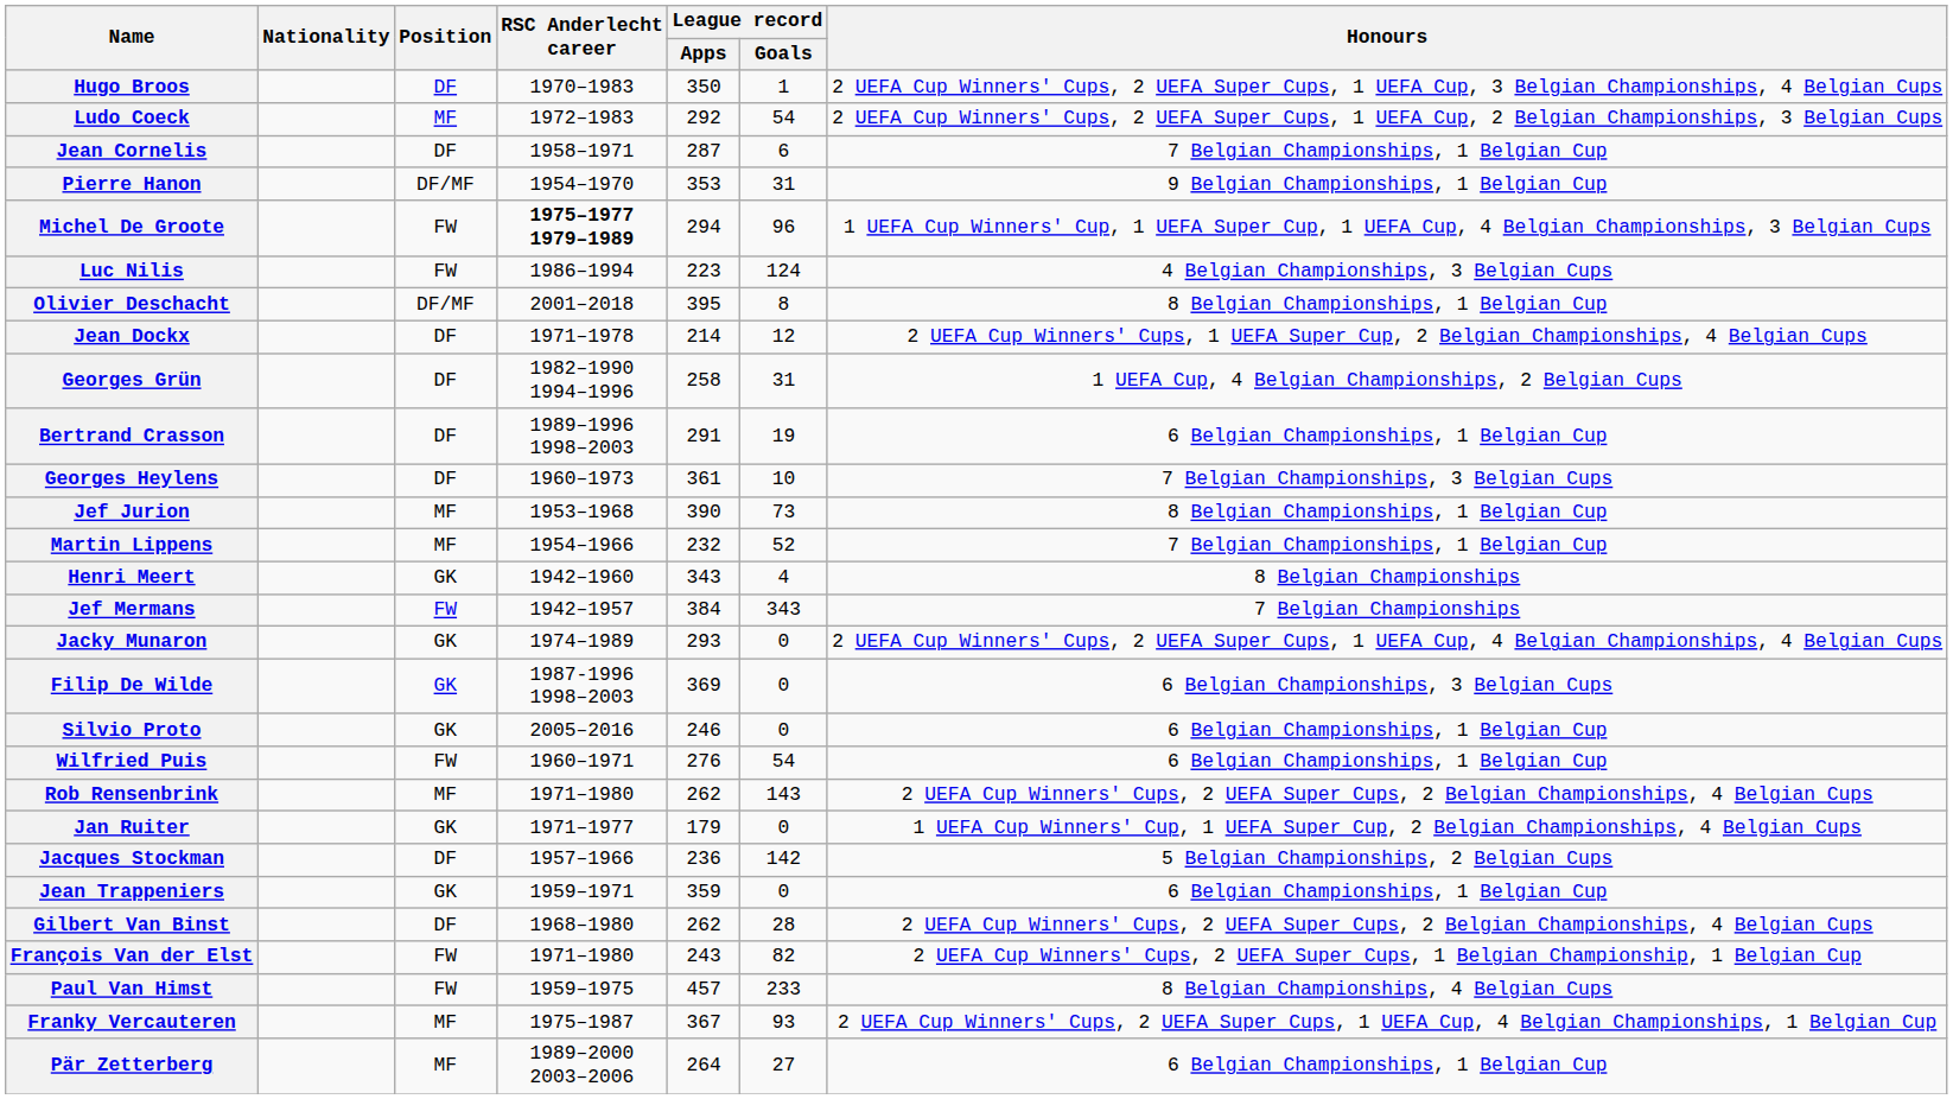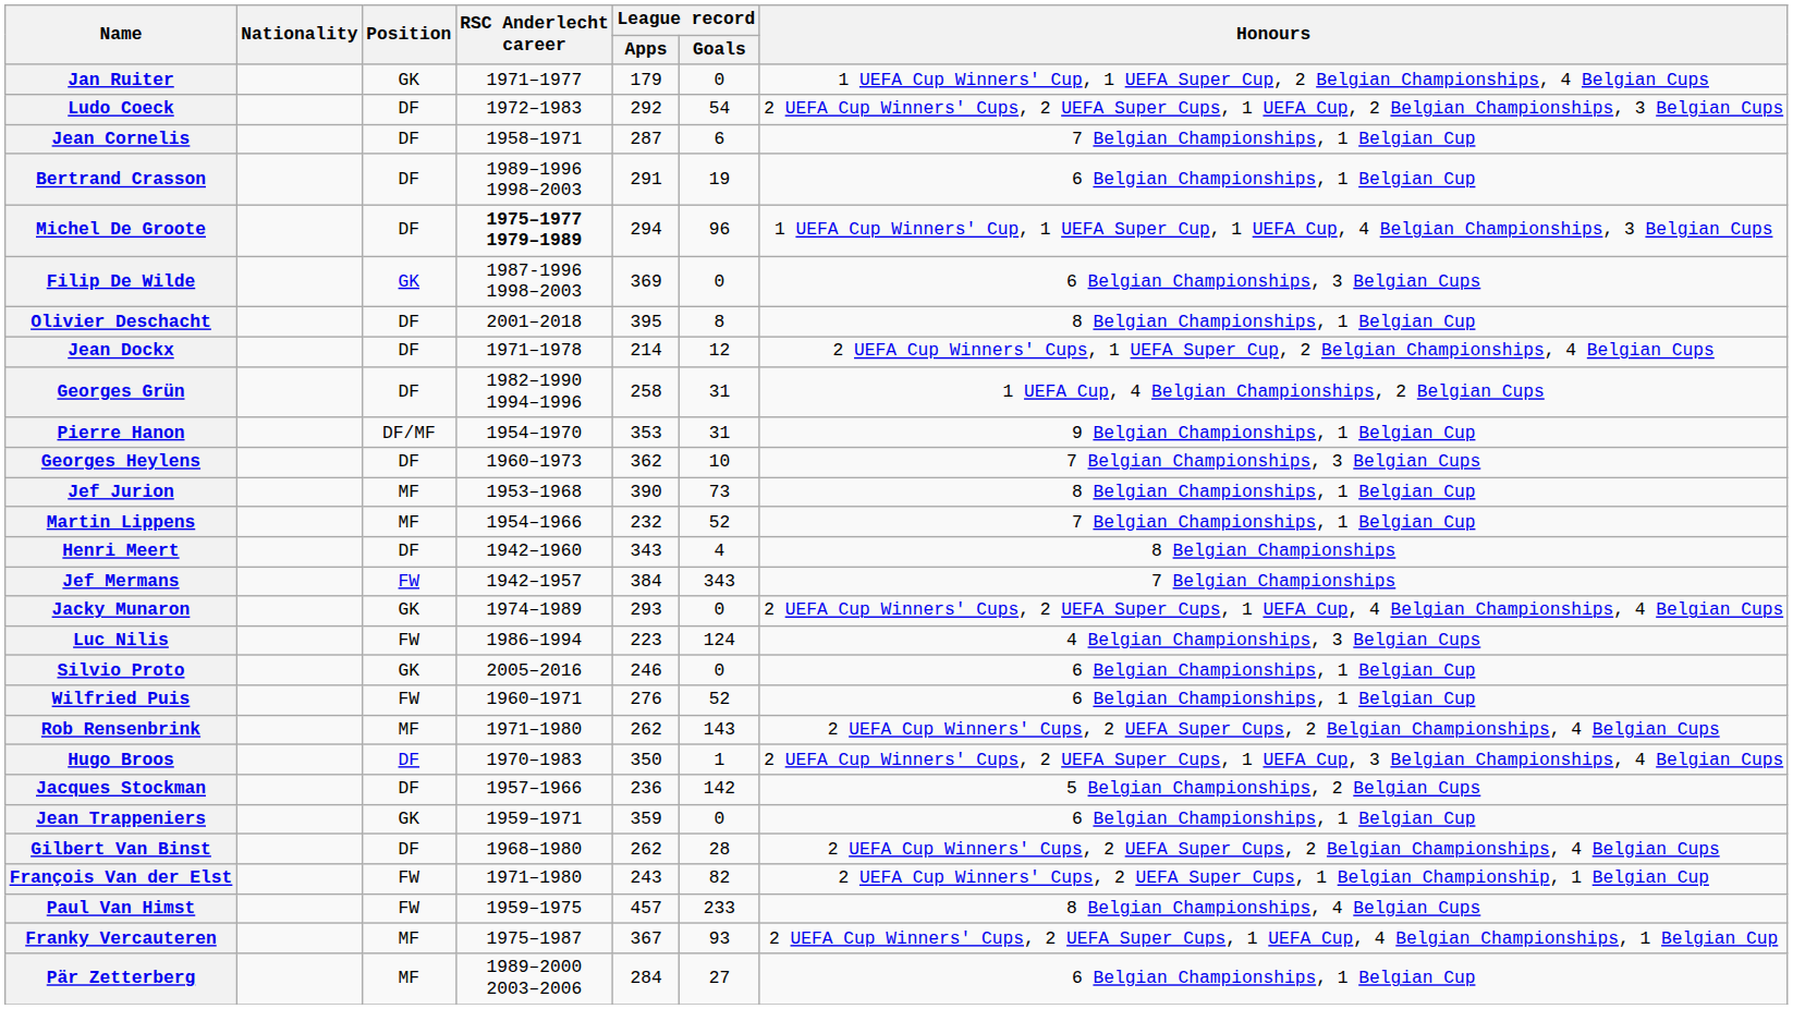rows swapped: Hugo Broos <-> Jan Ruiter
Ludo Coeck | Position: MF -> DF
rows swapped: Bertrand Crasson <-> Pierre Hanon
Michel De Groote | Position: FW -> DF
rows swapped: Filip De Wilde <-> Luc Nilis
Olivier Deschacht | Position: DF/MF -> DF
Georges Heylens | League record / Apps: 361 -> 362
Henri Meert | Position: GK -> DF
Wilfried Puis | League record / Goals: 54 -> 52
Pär Zetterberg | League record / Apps: 264 -> 284
